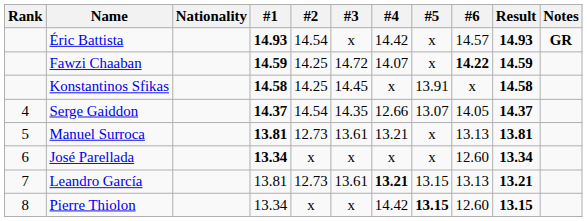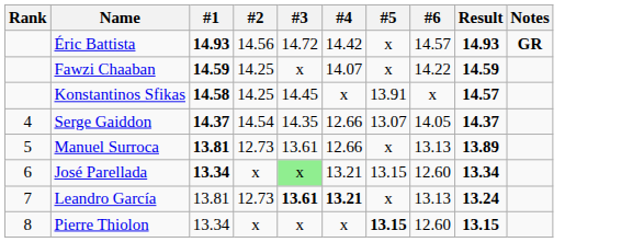- column: Nationality
Éric Battista | #2: 14.54 -> 14.56
Éric Battista | #3: x -> 14.72
Fawzi Chaaban | #3: 14.72 -> x
Fawzi Chaaban | #6: bold -> normal
Konstantinos Sfikas | Result: 14.58 -> 14.57
Manuel Surroca | #4: 13.21 -> 12.66
Manuel Surroca | Result: 13.81 -> 13.89
José Parellada | #3: no background -> lightgreen background
José Parellada | #4: x -> 13.21
José Parellada | #5: x -> 13.15
Leandro García | #3: normal -> bold
Leandro García | #5: 13.15 -> x
Leandro García | Result: 13.21 -> 13.24
Pierre Thiolon | #4: 14.42 -> x
